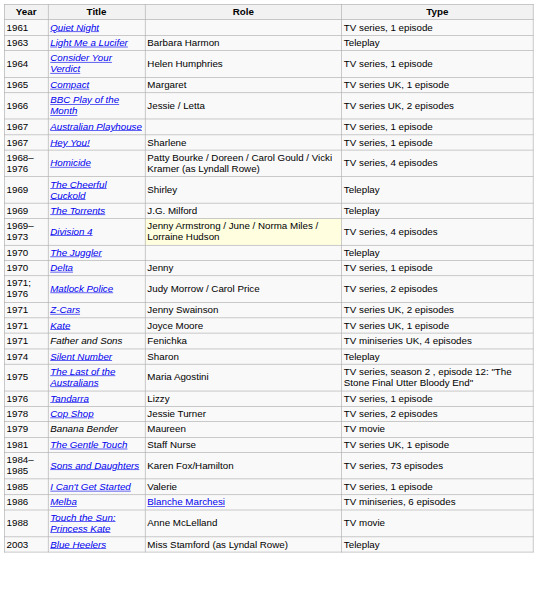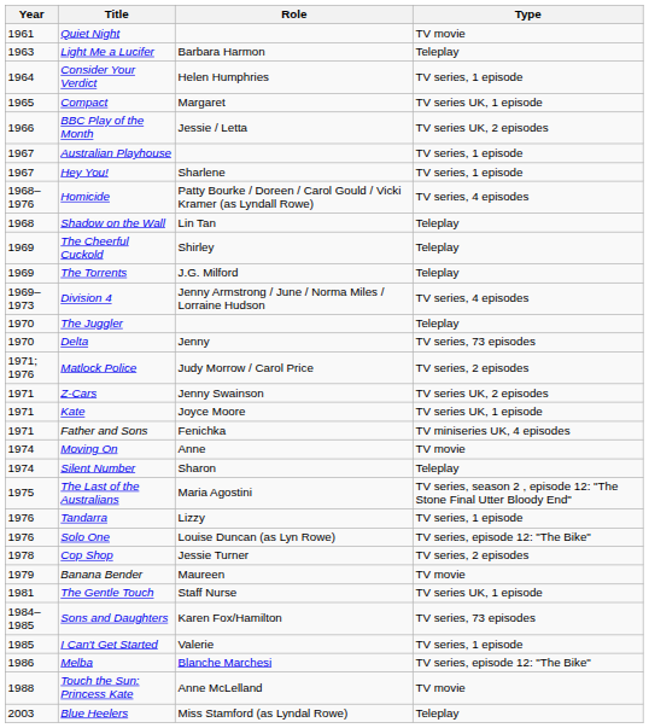Quiet Night | Type: TV series, 1 episode -> TV movie
+ row: 1968 | Shadow on the Wall | Lin Tan | Teleplay
Division 4 | Role: lightyellow background -> no background
Delta | Type: TV series, 1 episode -> TV series, 73 episodes
+ row: 1974 | Moving On | Anne | TV movie
+ row: 1976 | Solo One | Louise Duncan (as Lyn Rowe) | TV series, episode 12: "The Bike"
Melba | Type: TV miniseries, 6 episodes -> TV series, episode 12: "The Bike"
